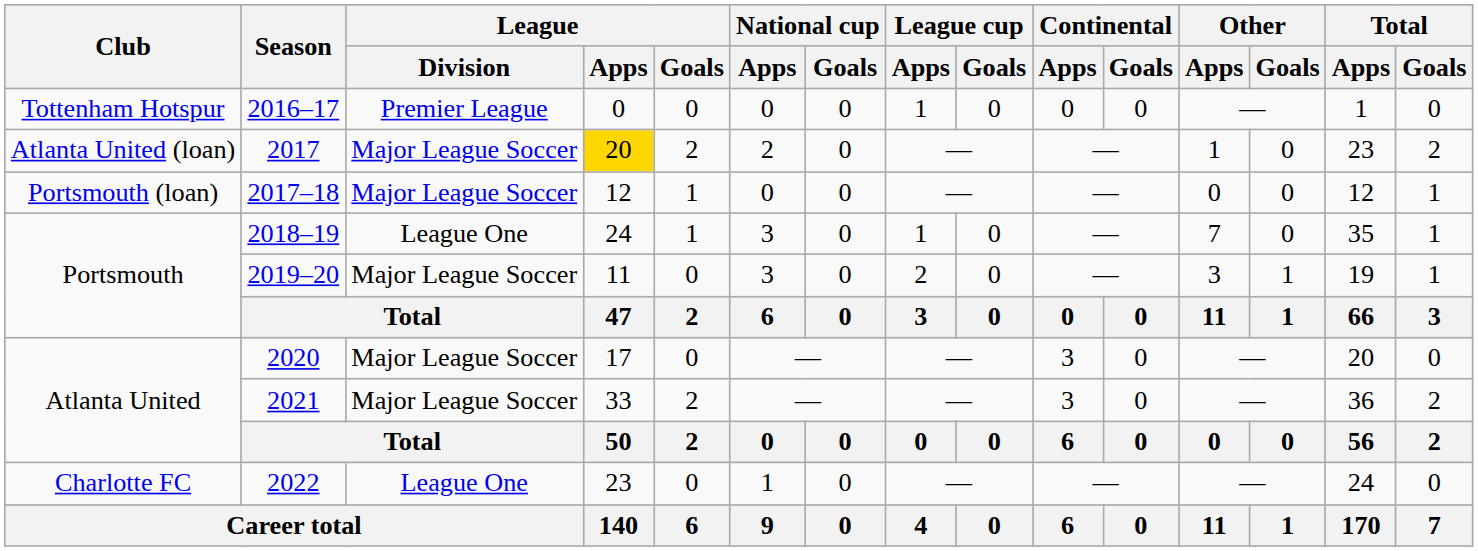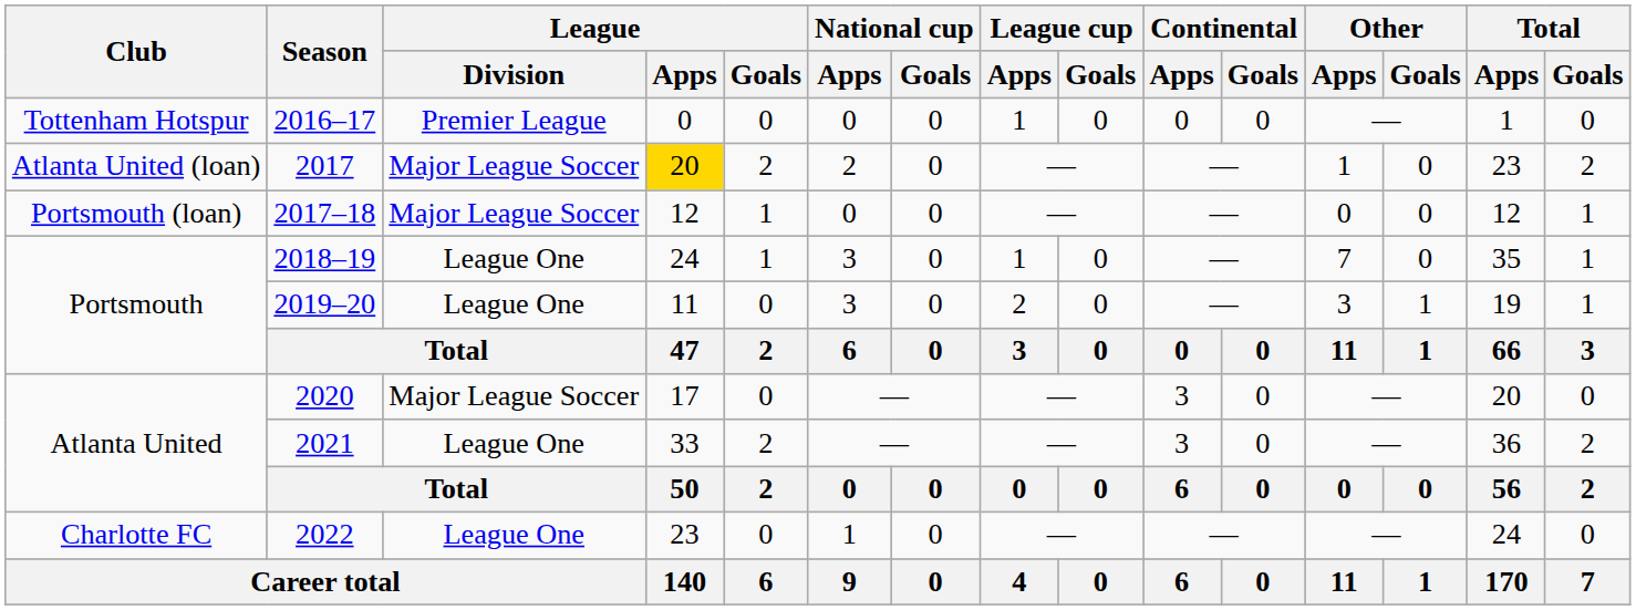2019–20 | League / Division: Major League Soccer -> League One
2021 | League / Division: Major League Soccer -> League One
